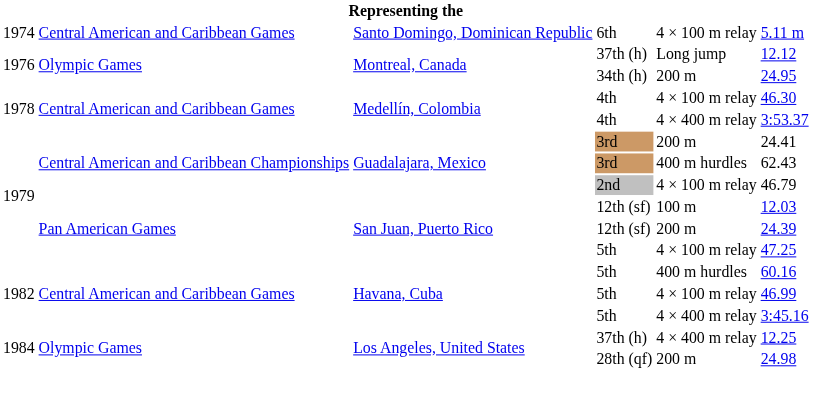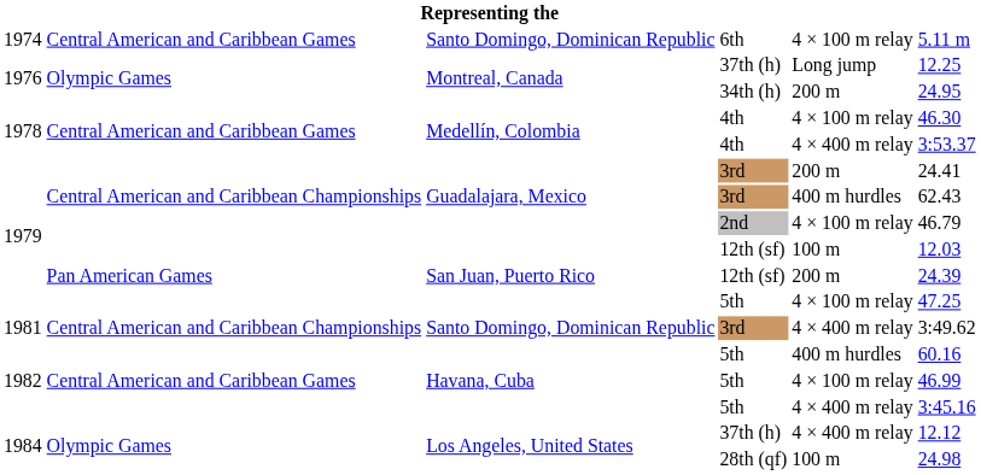1976 / 37th (h) | column 6: 12.12 -> 12.25
+ row: 1981 | Central American and Caribbean Championships | Santo Domingo, Dominican Republic | 3rd | 4 × 400 m relay | 3:49.62
1984 / 37th (h) | column 6: 12.25 -> 12.12
28th (qf) | column 5: 200 m -> 100 m
